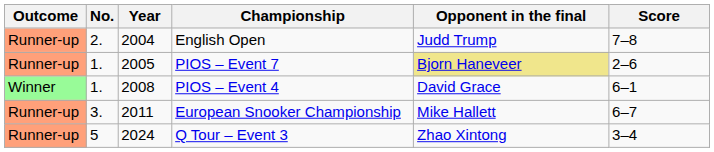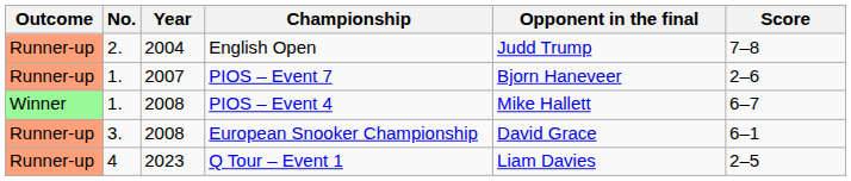PIOS – Event 7 | Year: 2005 -> 2007
PIOS – Event 7 | Opponent in the final: khaki background -> no background
PIOS – Event 4 | Opponent in the final: David Grace -> Mike Hallett
PIOS – Event 4 | Score: 6–1 -> 6–7
European Snooker Championship | Year: 2011 -> 2008
European Snooker Championship | Opponent in the final: Mike Hallett -> David Grace
European Snooker Championship | Score: 6–7 -> 6–1
+ row: Runner-up | 4 | 2023 | Q Tour – Event 1 | Liam Davies | 2–5
- row: Runner-up | 5 | 2024 | Q Tour – Event 3 | Zhao Xintong | 3–4
